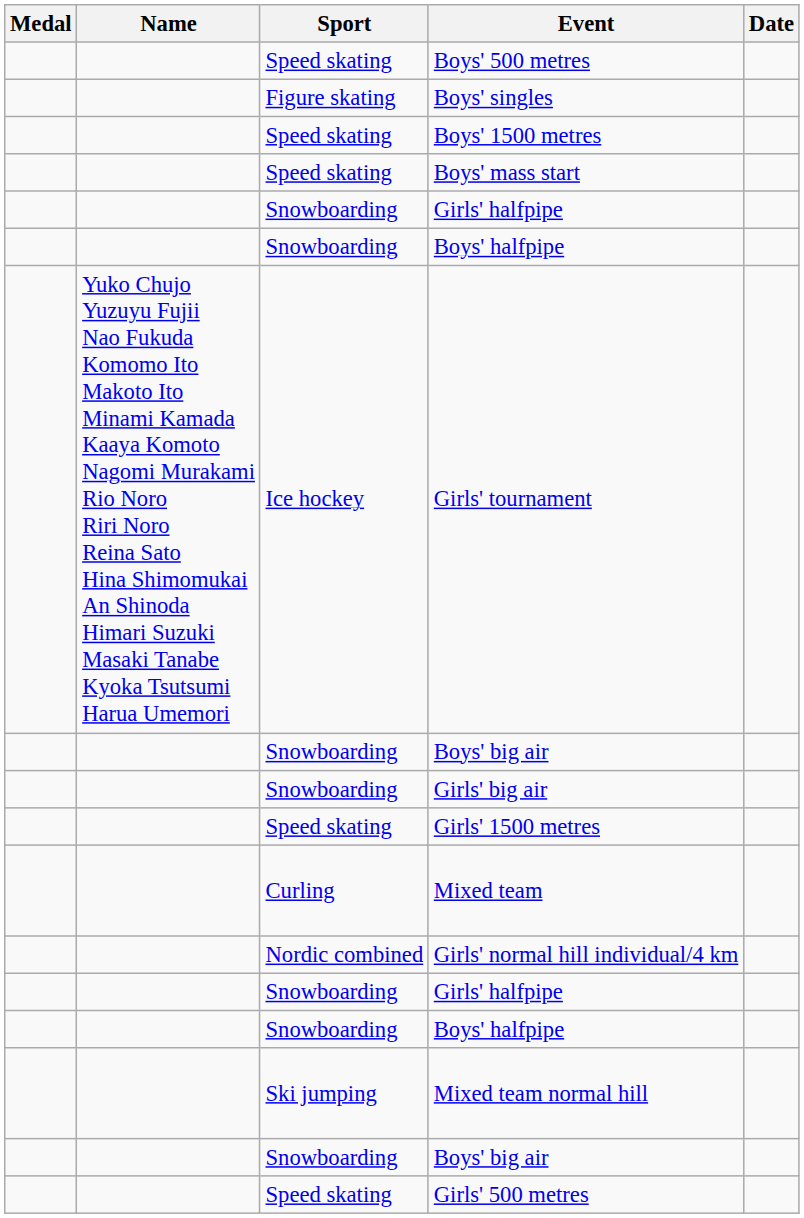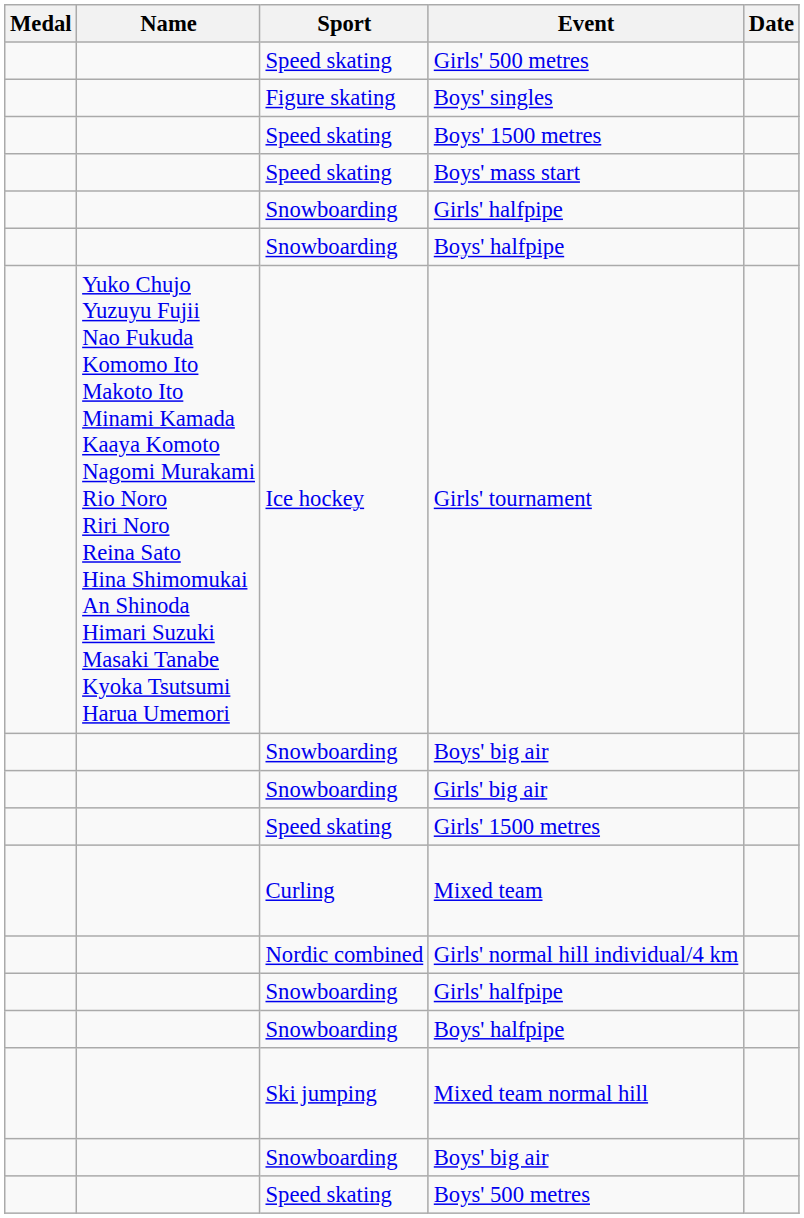rows swapped: Boys' 500 metres <-> Girls' 500 metres
